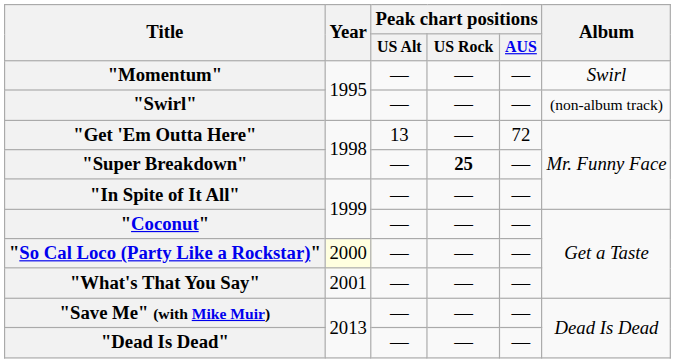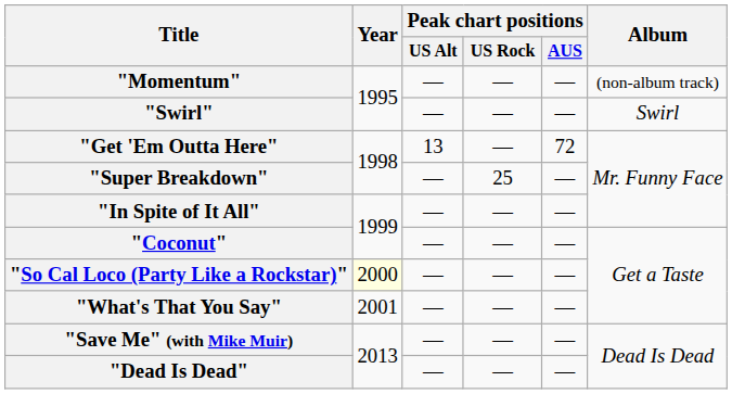"Momentum" | Album: Swirl -> (non-album track)
"Swirl" | Album: (non-album track) -> Swirl
"Super Breakdown" | Peak chart positions / US Rock: bold -> normal
